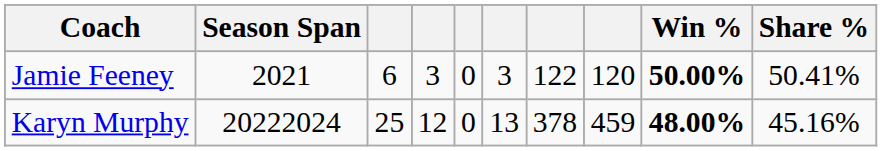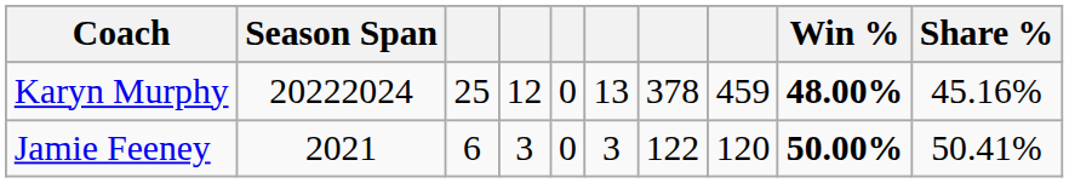rows swapped: Jamie Feeney <-> Karyn Murphy
